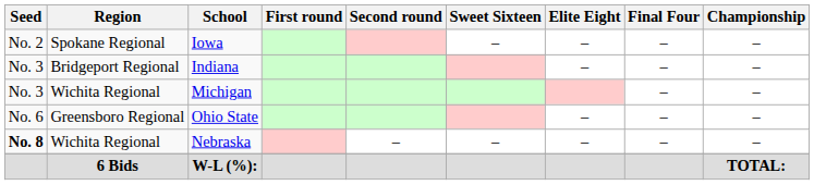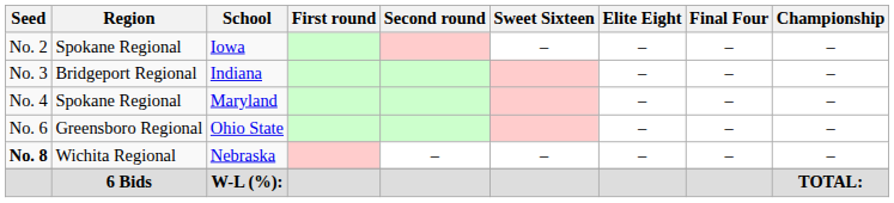- row: No. 3 | Wichita Regional | Michigan | – | –
+ row: No. 4 | Spokane Regional | Maryland | – | – | –
